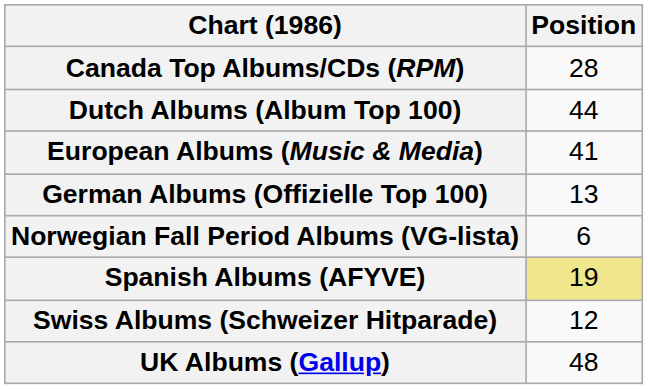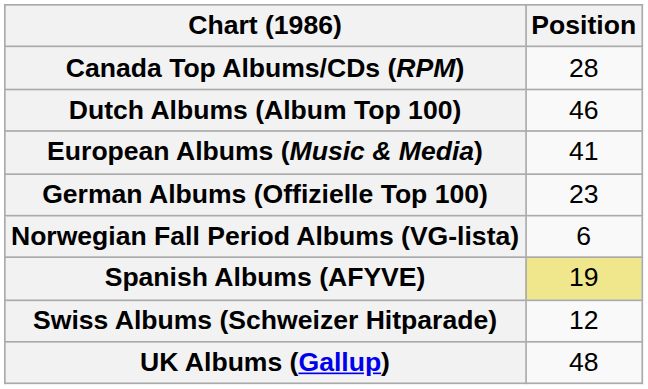Dutch Albums (Album Top 100) | Position: 44 -> 46
German Albums (Offizielle Top 100) | Position: 13 -> 23
